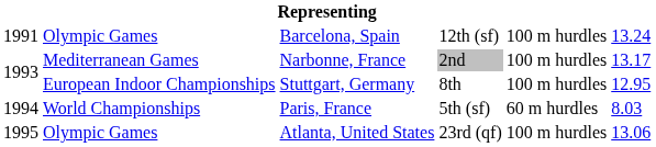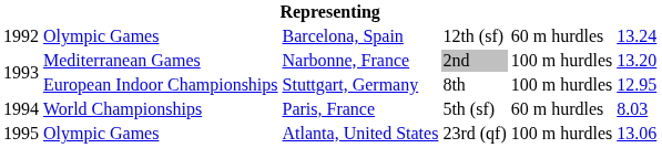Barcelona, Spain | column 1: 1991 -> 1992
Barcelona, Spain | column 5: 100 m hurdles -> 60 m hurdles
Narbonne, France | column 6: 13.17 -> 13.20
